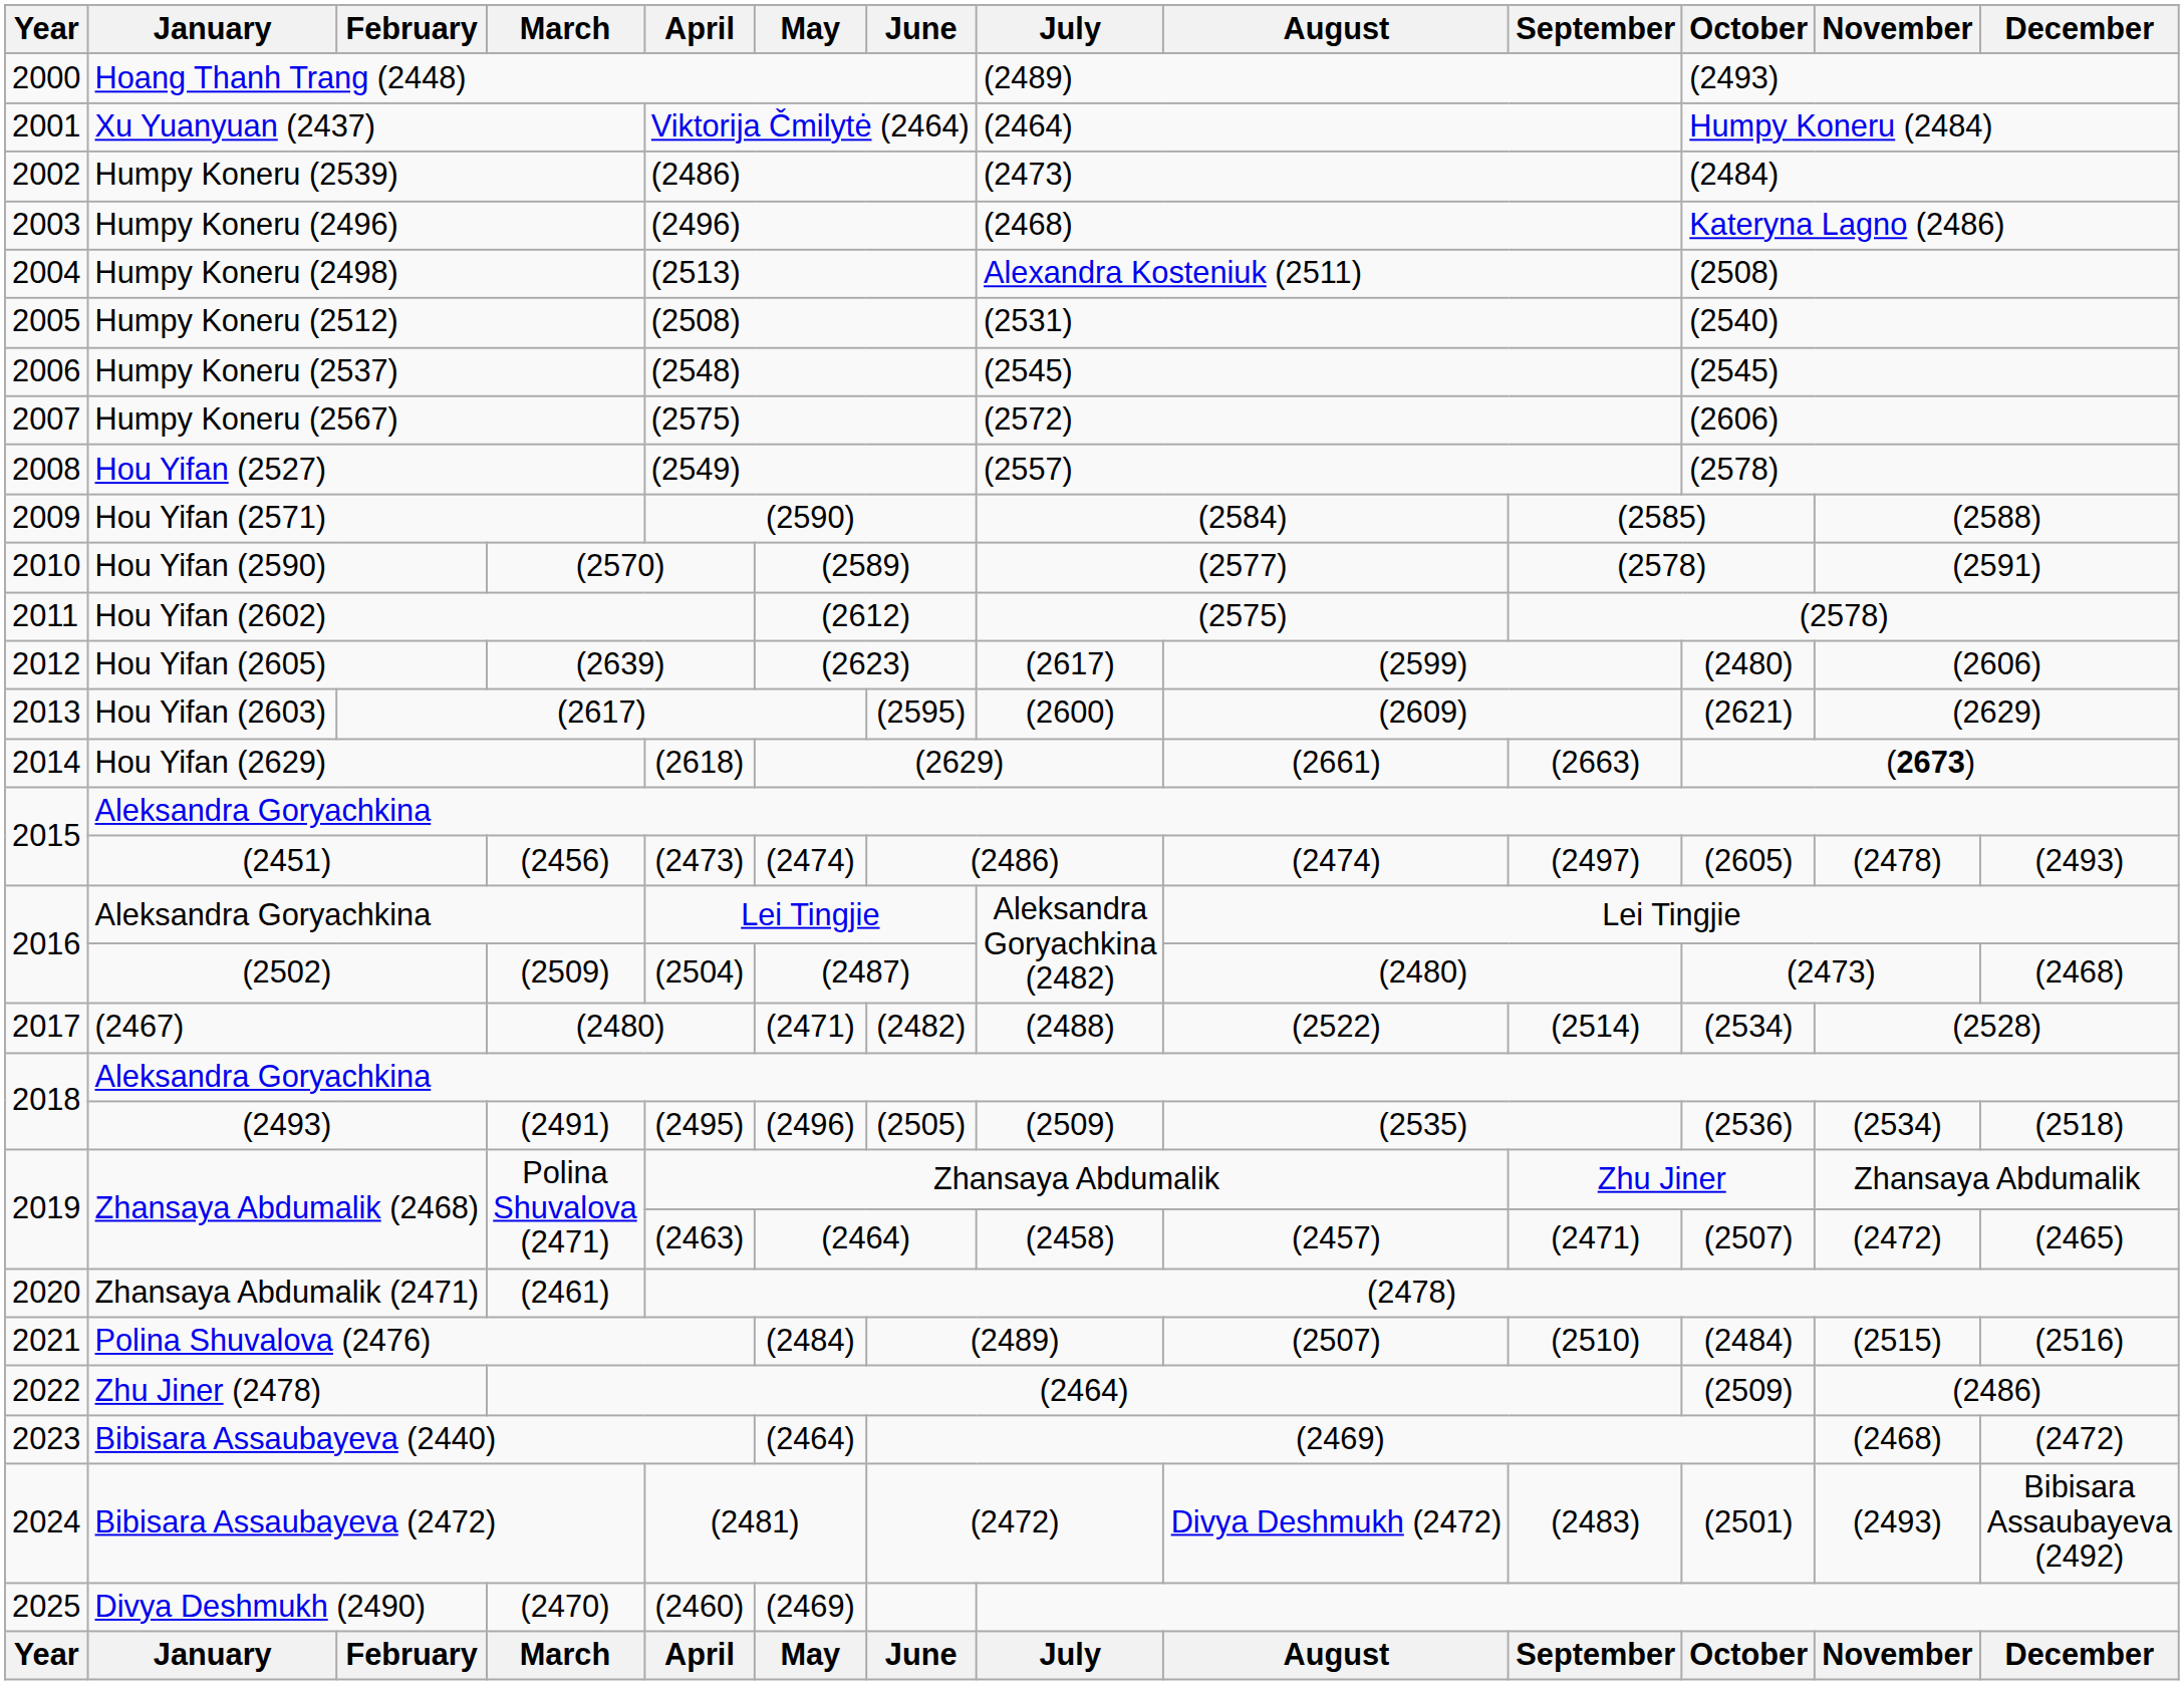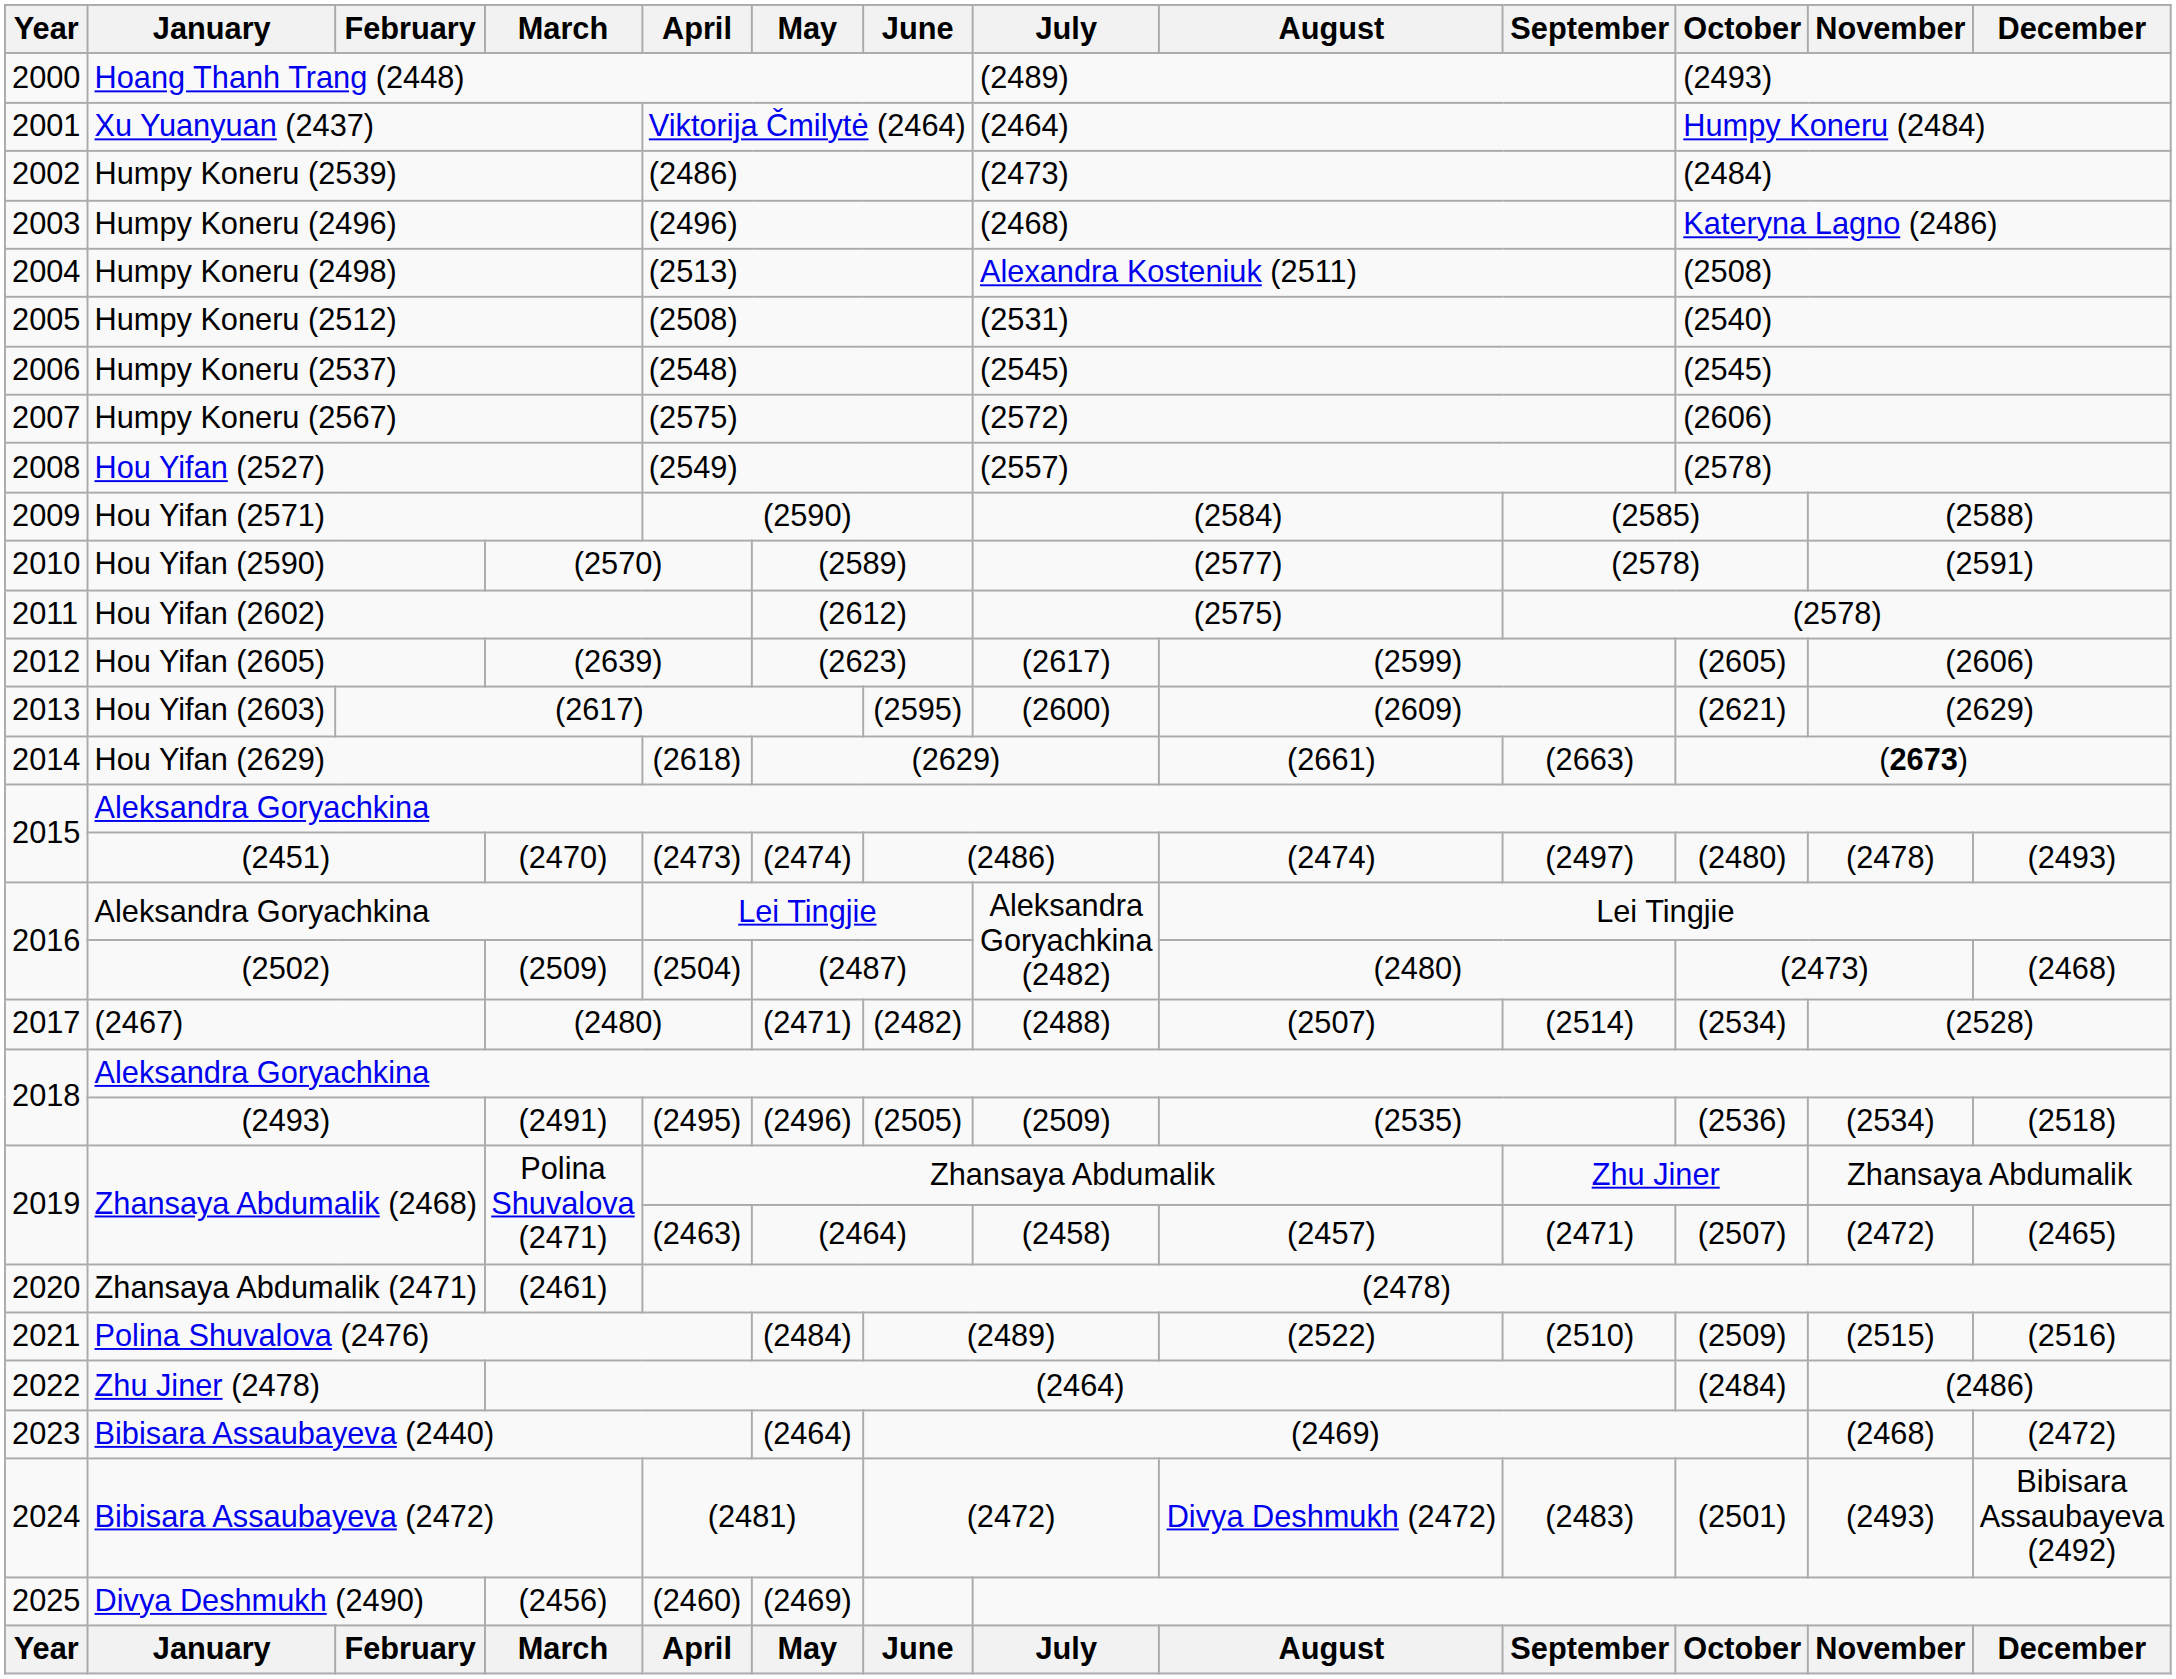Hou Yifan (2605) | October: (2480) -> (2605)
(2451) | March: (2456) -> (2470)
(2451) | October: (2605) -> (2480)
(2467) | August: (2522) -> (2507)
Polina Shuvalova (2476) | August: (2507) -> (2522)
Polina Shuvalova (2476) | October: (2484) -> (2509)
Zhu Jiner (2478) | October: (2509) -> (2484)
Divya Deshmukh (2490) | March: (2470) -> (2456)
